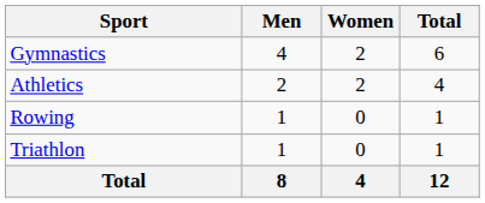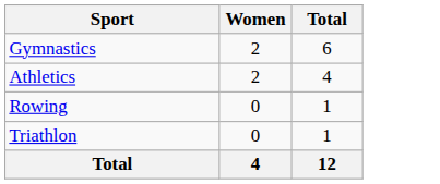- column: Men | 4 | 2 | 1 | 1 | 8
